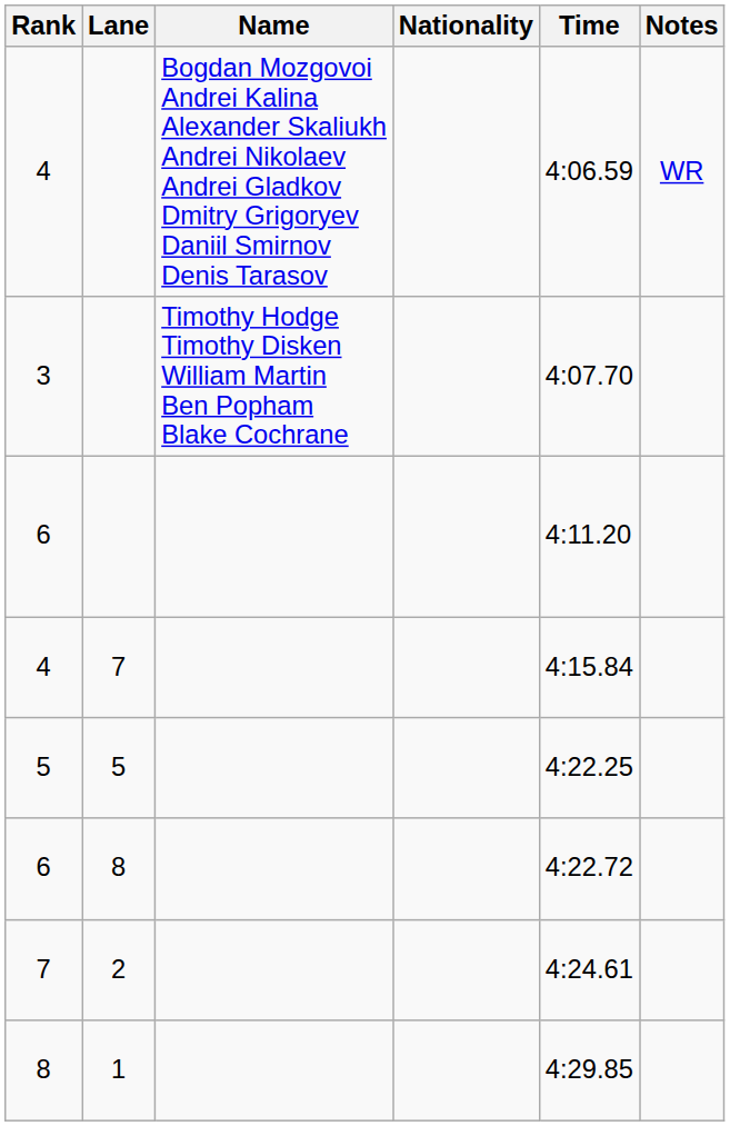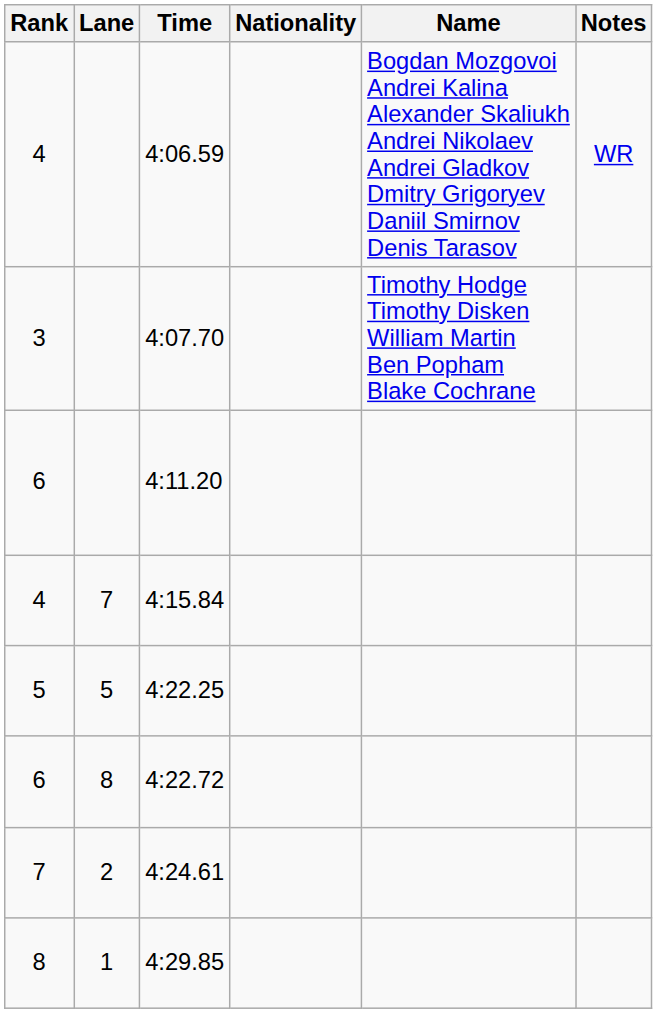columns swapped: Name <-> Time
